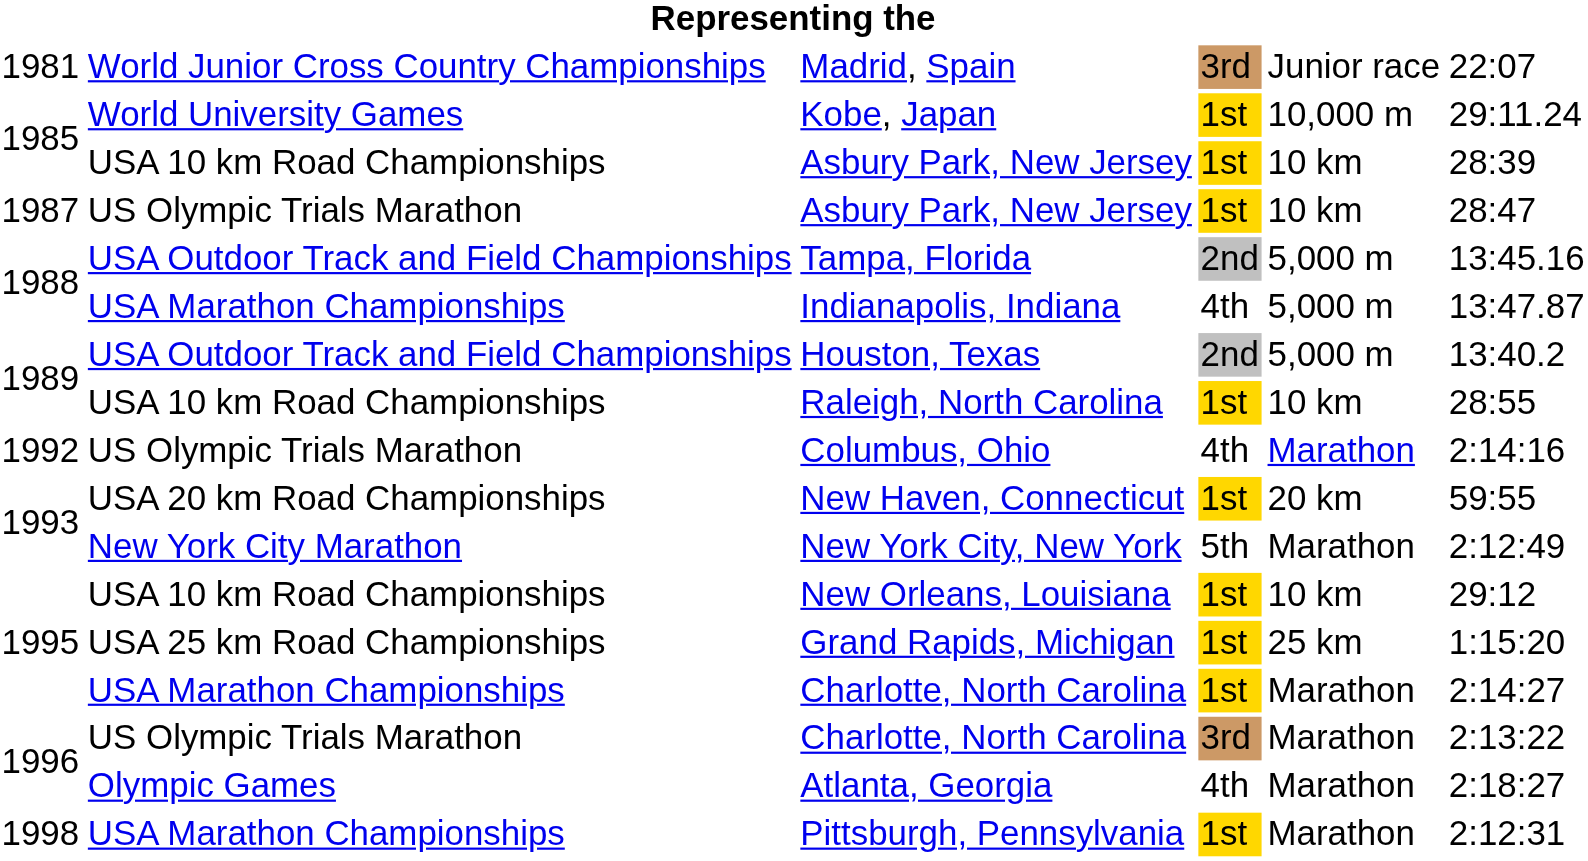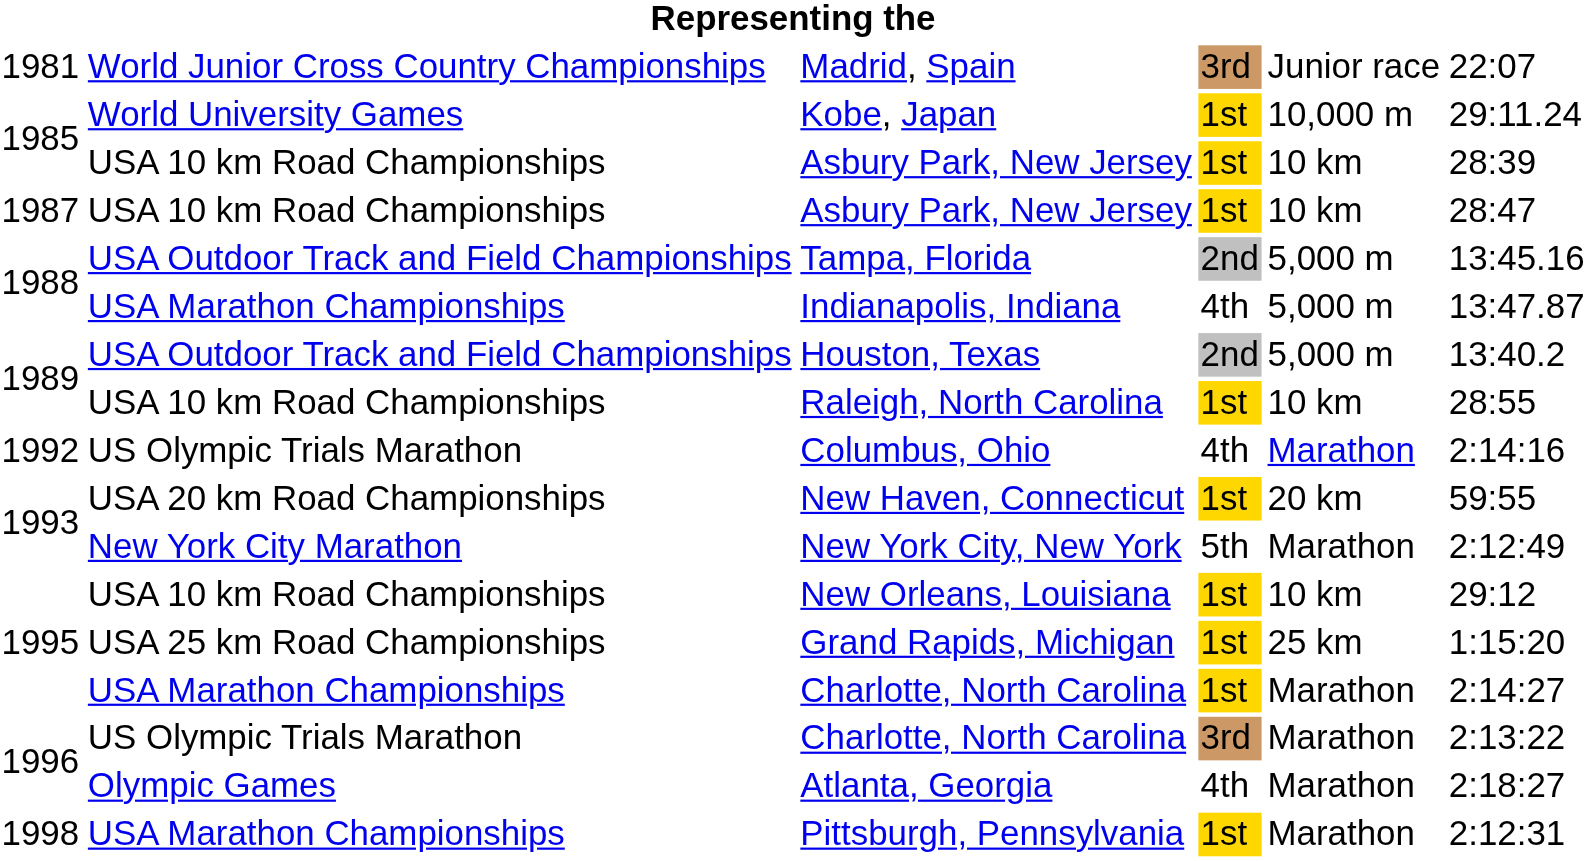1987 / Asbury Park, New Jersey | column 2: US Olympic Trials Marathon -> USA 10 km Road Championships
